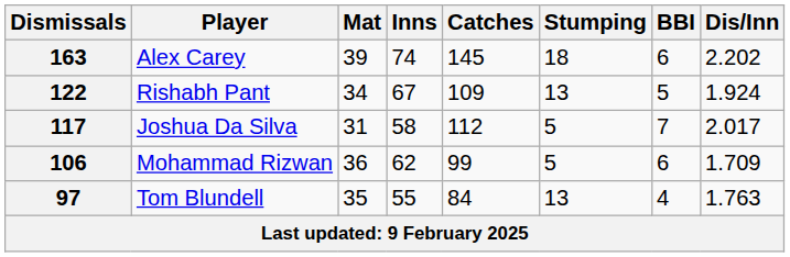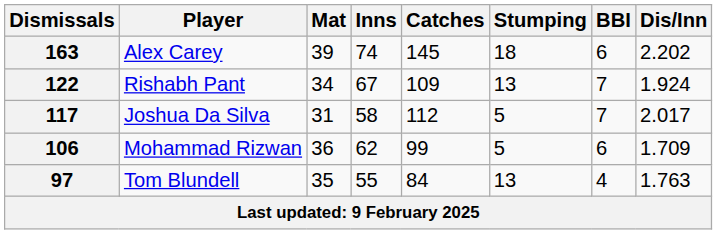Rishabh Pant | BBI: 5 -> 7
